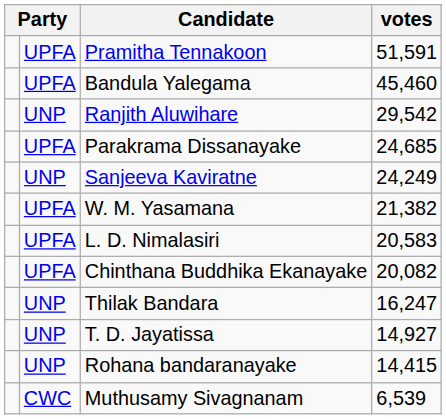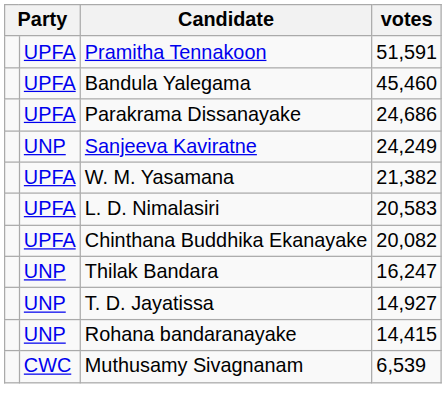- row: UNP | Ranjith Aluwihare | 29,542
Parakrama Dissanayake | votes: 24,685 -> 24,686
